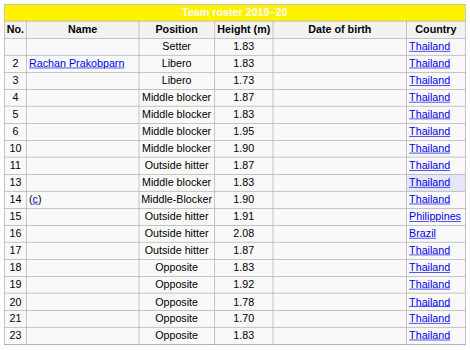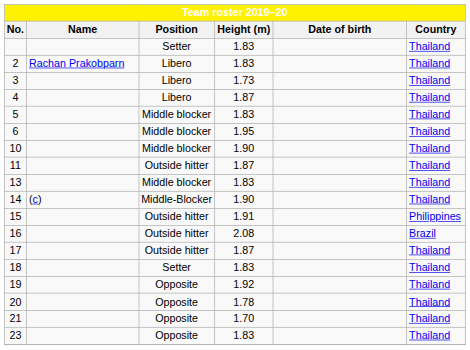4 | Position: Middle blocker -> Libero
13 | Country: lavender background -> no background
18 | Position: Opposite -> Setter
